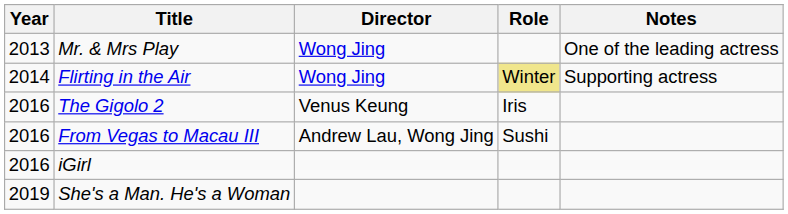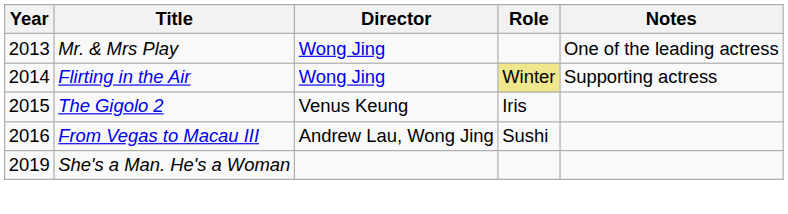The Gigolo 2 | Year: 2016 -> 2015
- row: 2016 | iGirl
